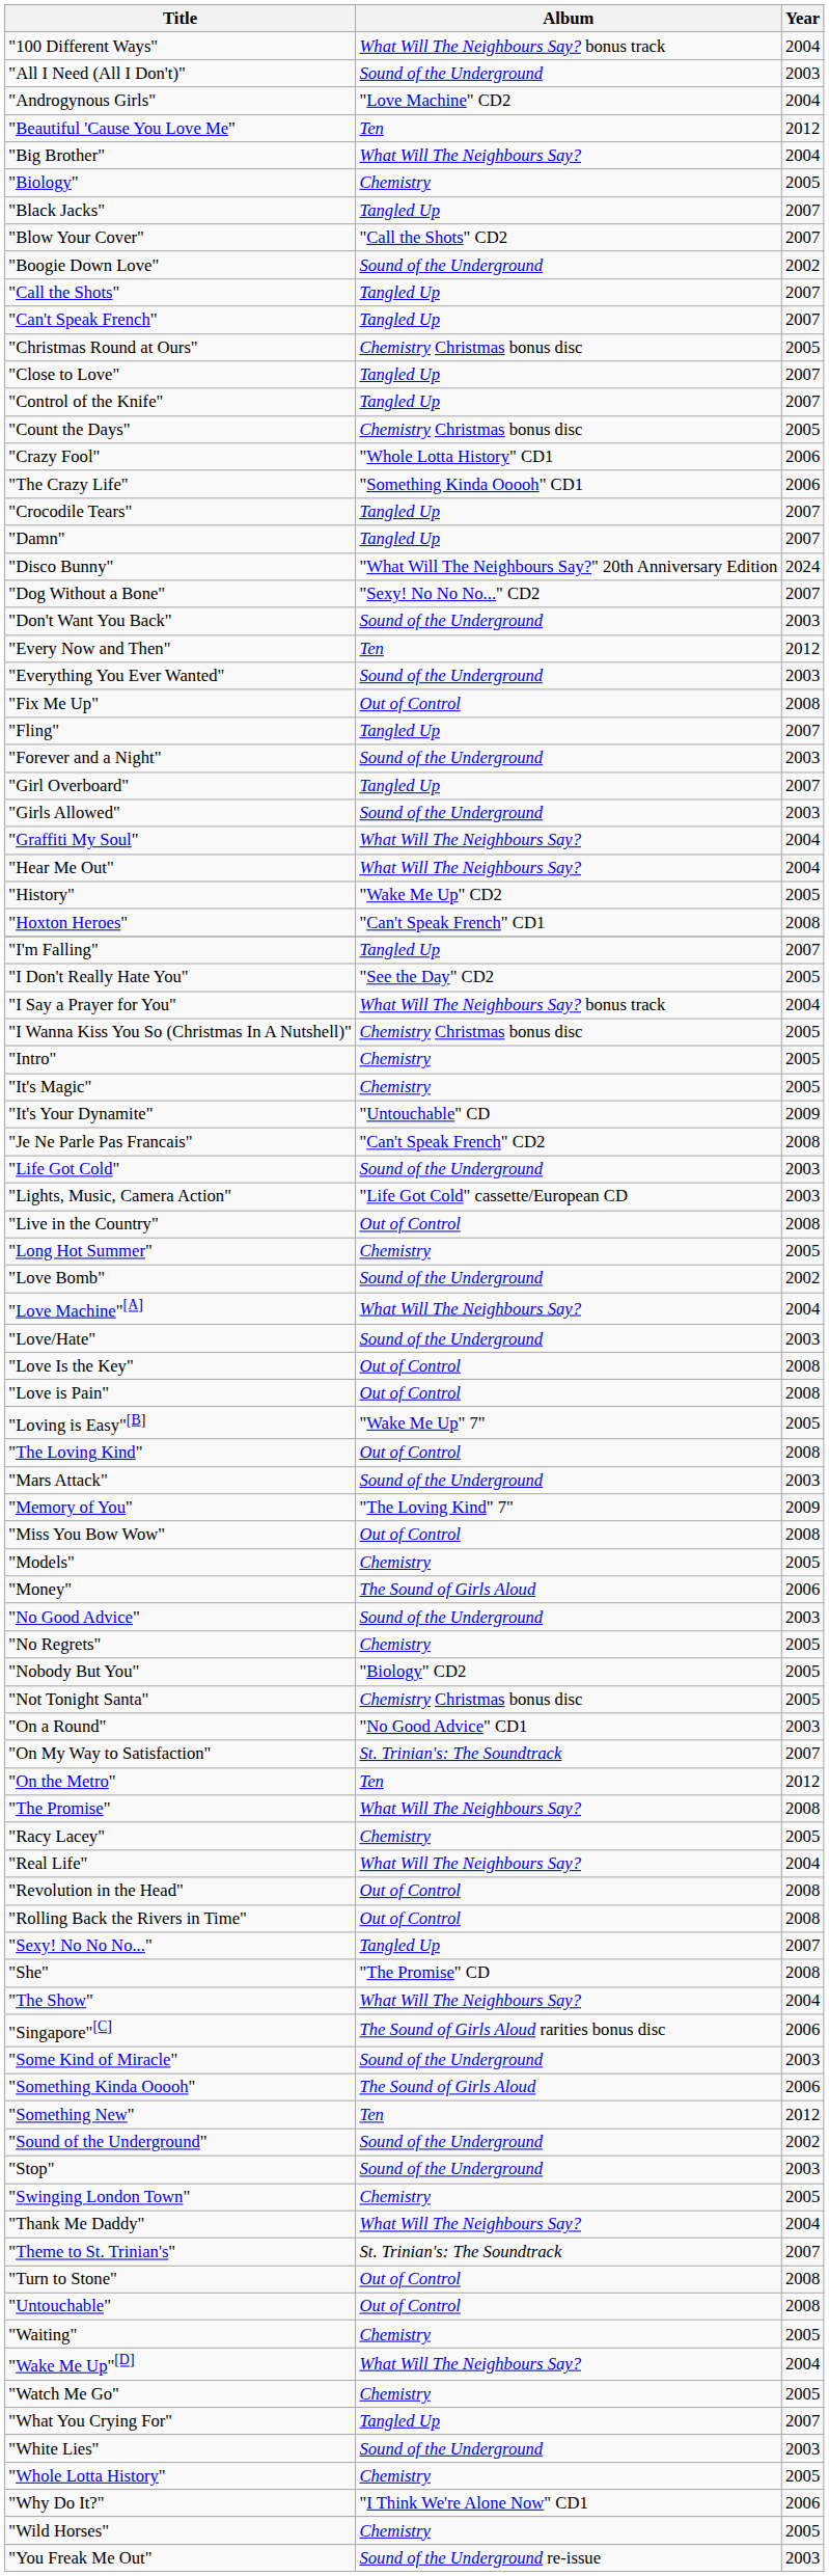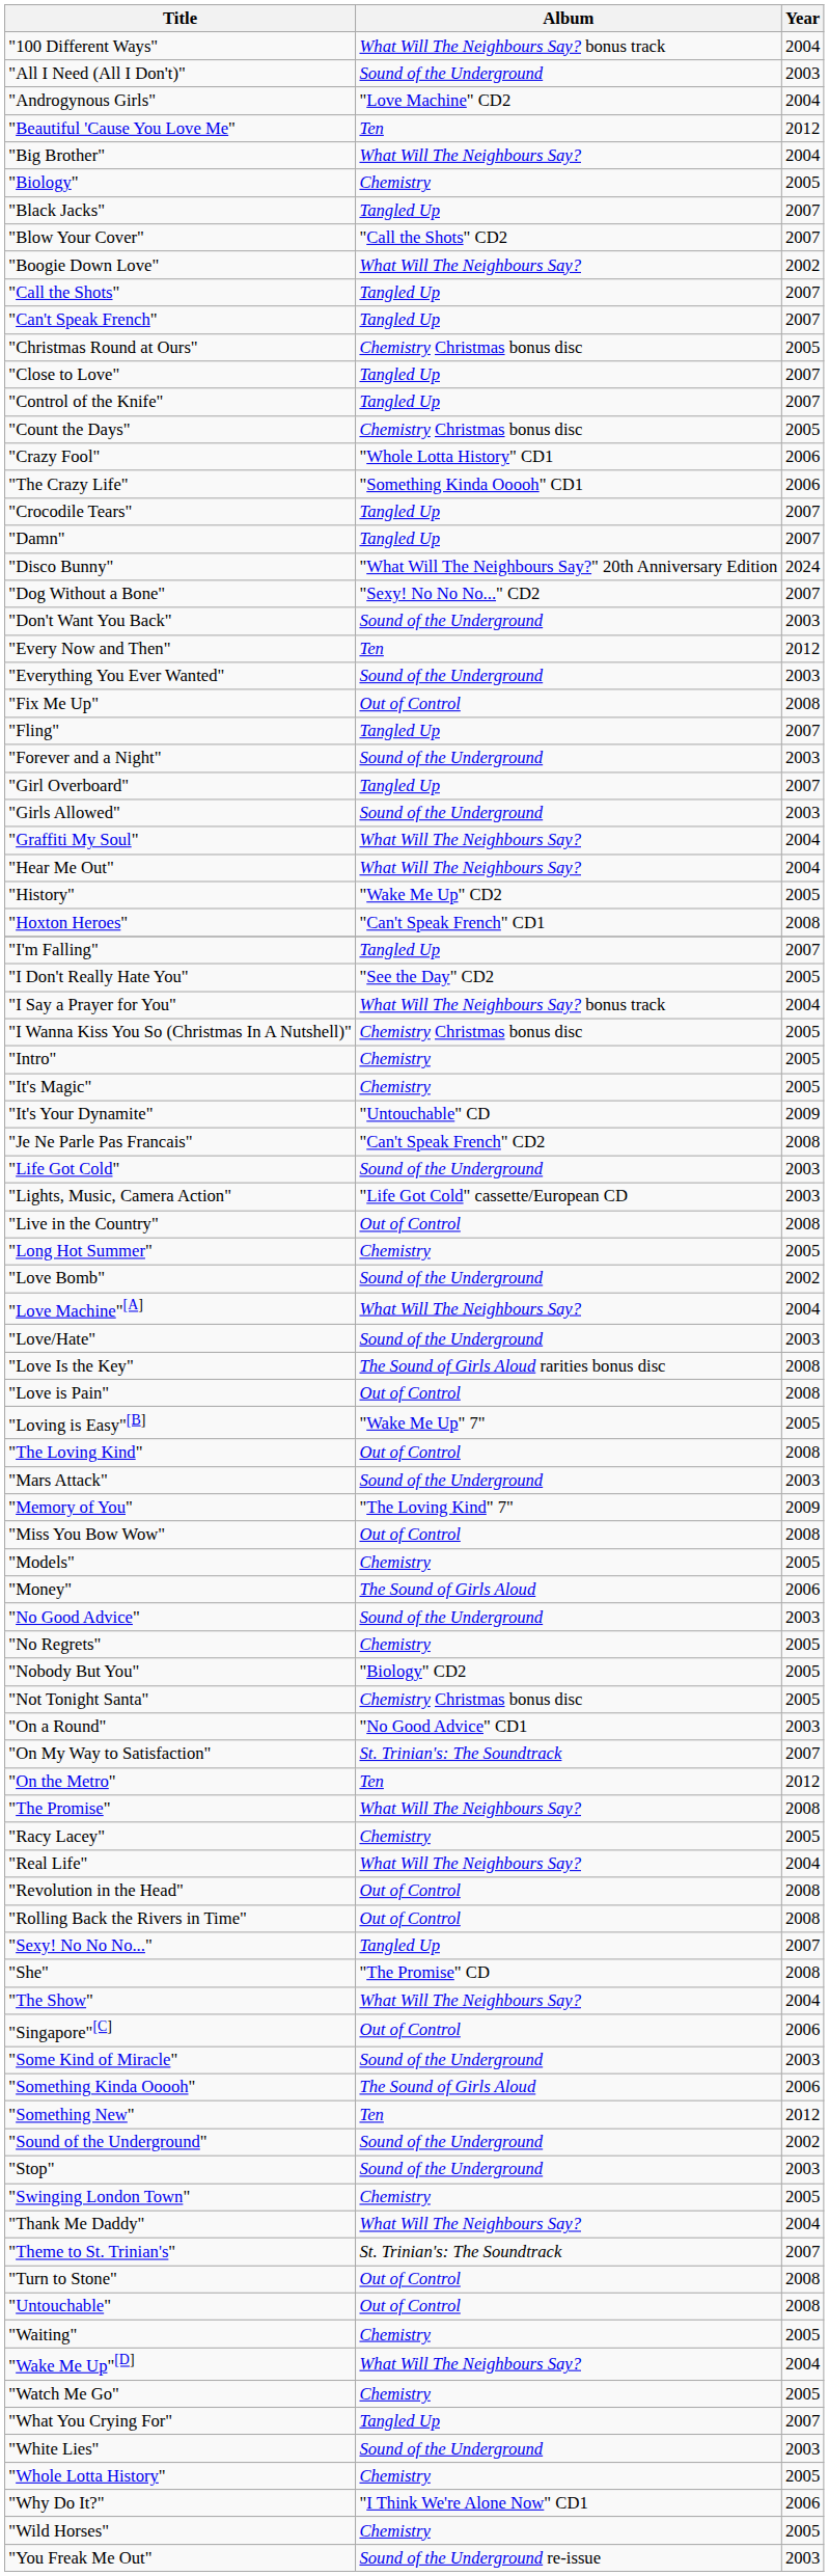"Boogie Down Love" | Album: Sound of the Underground -> What Will The Neighbours Say?
"Love Is the Key" | Album: Out of Control -> The Sound of Girls Aloud rarities bonus disc
"Singapore"[C] | Album: The Sound of Girls Aloud rarities bonus disc -> Out of Control
